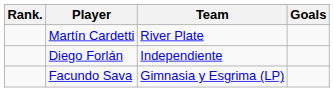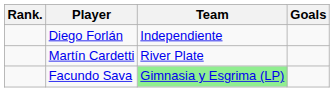rows swapped: Martín Cardetti <-> Diego Forlán
Facundo Sava | Team: no background -> lightgreen background
